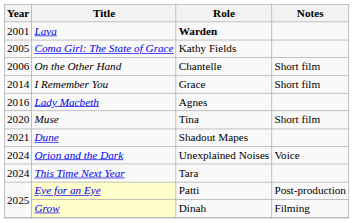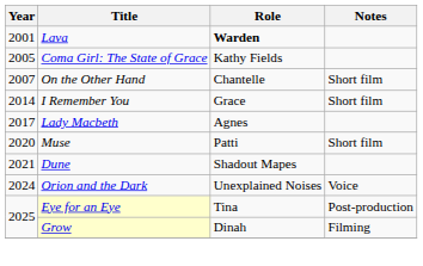On the Other Hand | Year: 2006 -> 2007
Lady Macbeth | Year: 2016 -> 2017
Muse | Role: Tina -> Patti
- row: 2024 | This Time Next Year | Tara
Eye for an Eye | Role: Patti -> Tina
